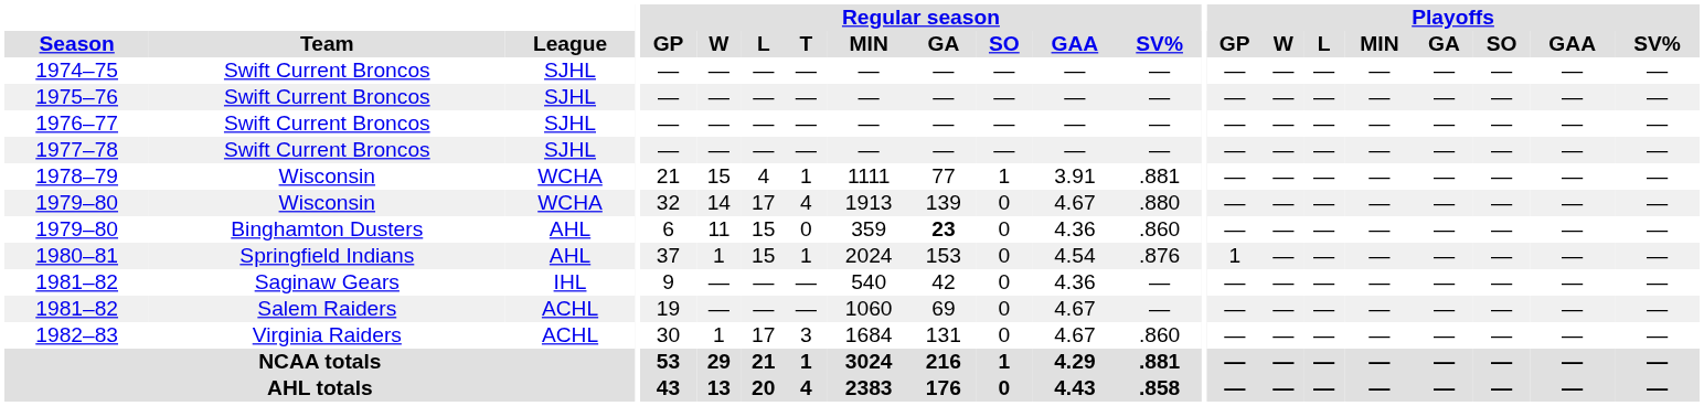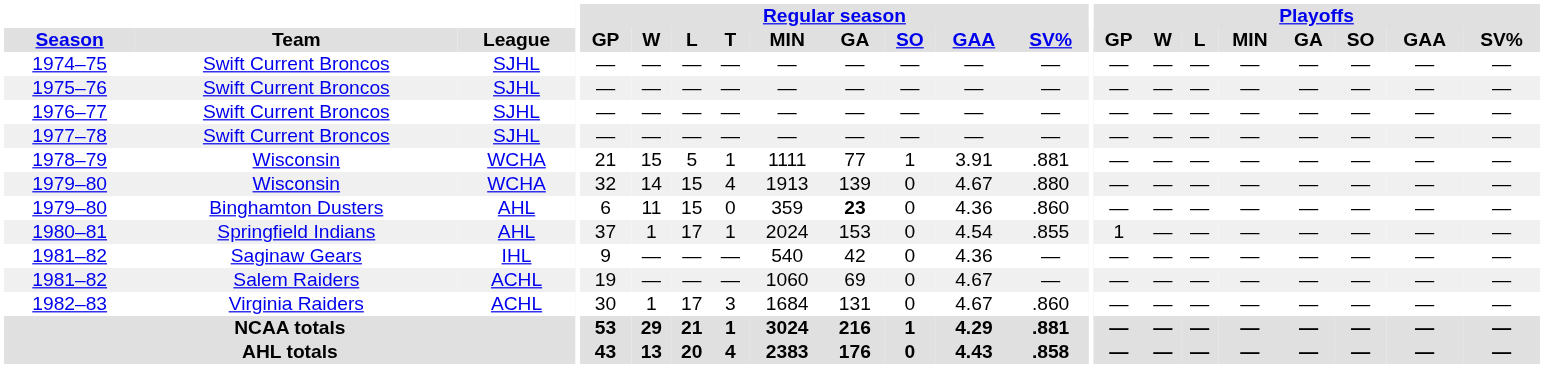1978–79 | Regular season / L: 4 -> 5
1979–80 / Wisconsin | Regular season / L: 17 -> 15
1980–81 | Regular season / L: 15 -> 17
1980–81 | Regular season / SV%: .876 -> .855
